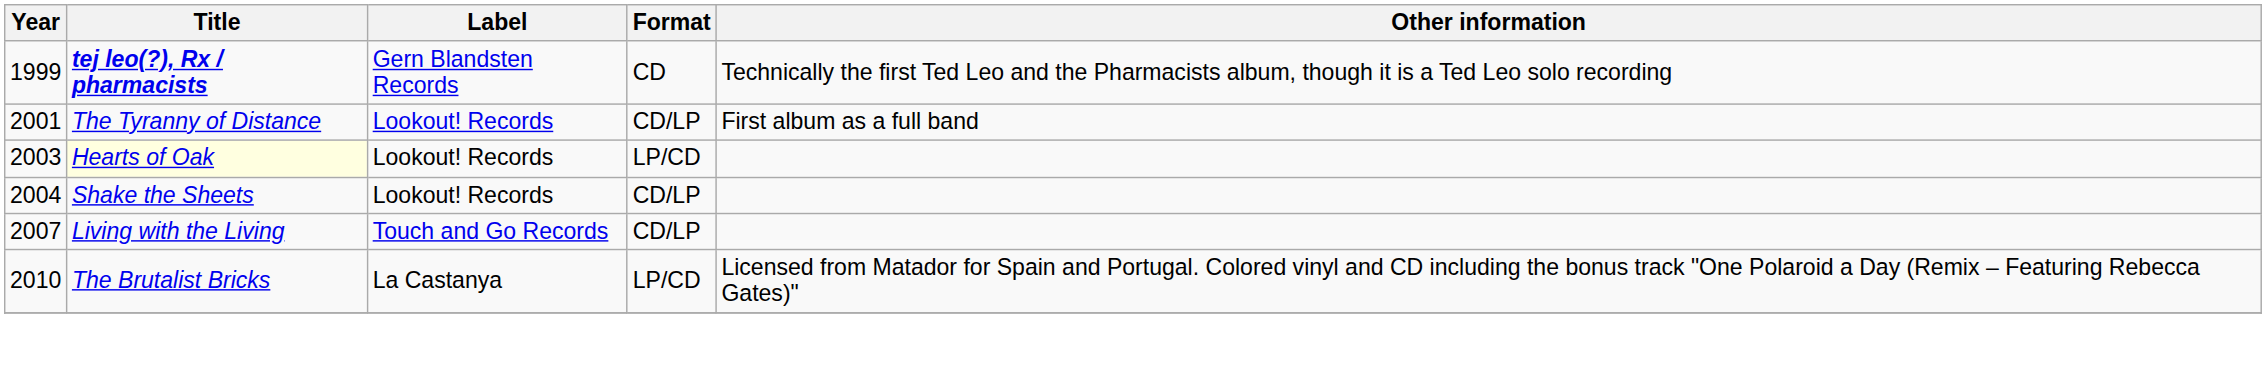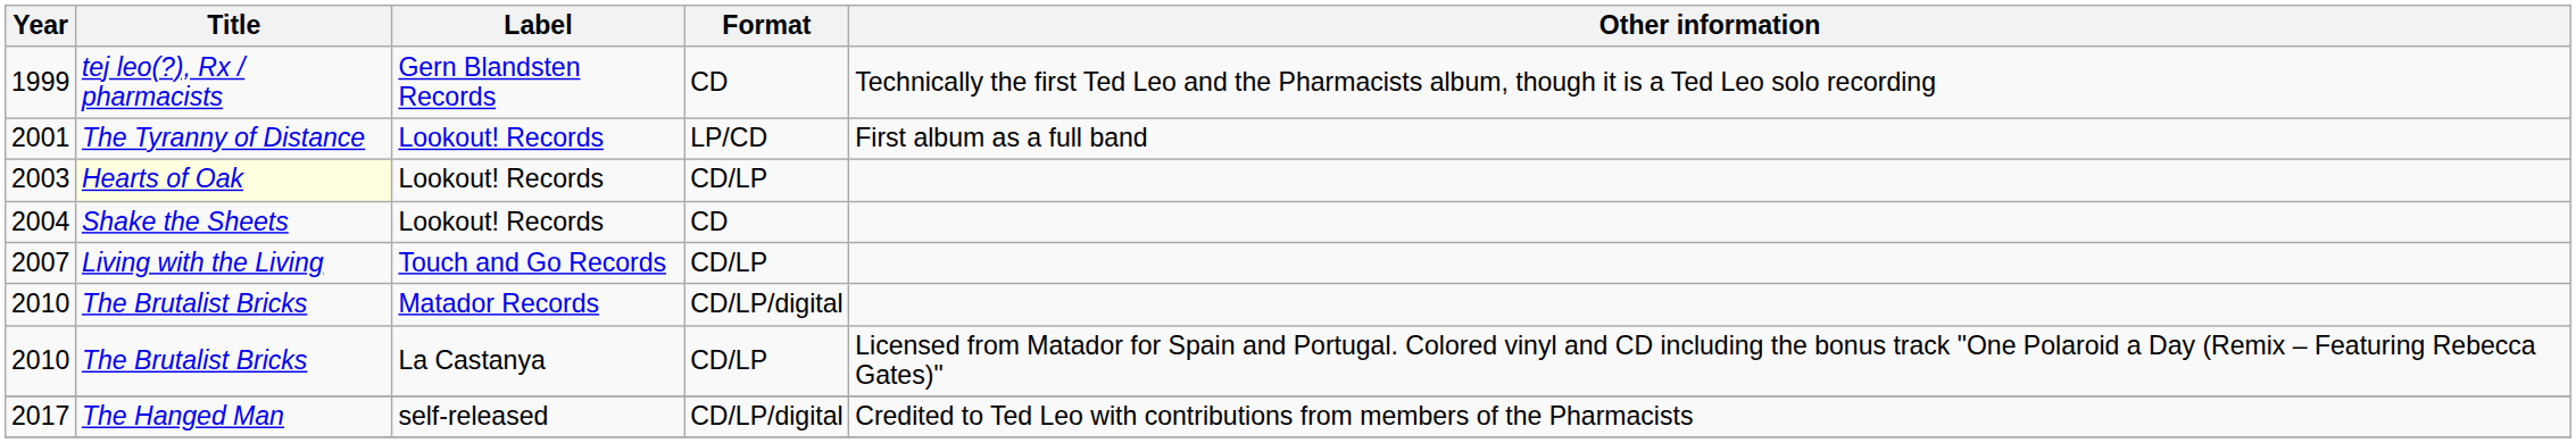1999 | Title: bold -> normal
2001 | Format: CD/LP -> LP/CD
2003 | Format: LP/CD -> CD/LP
2004 | Format: CD/LP -> CD
+ row: 2010 | The Brutalist Bricks | Matador Records | CD/LP/digital
2010 / La Castanya | Format: LP/CD -> CD/LP
+ row: 2017 | The Hanged Man | self-released | CD/LP/digital | Credited to Ted Leo with contributions from members of the Pharmacists
